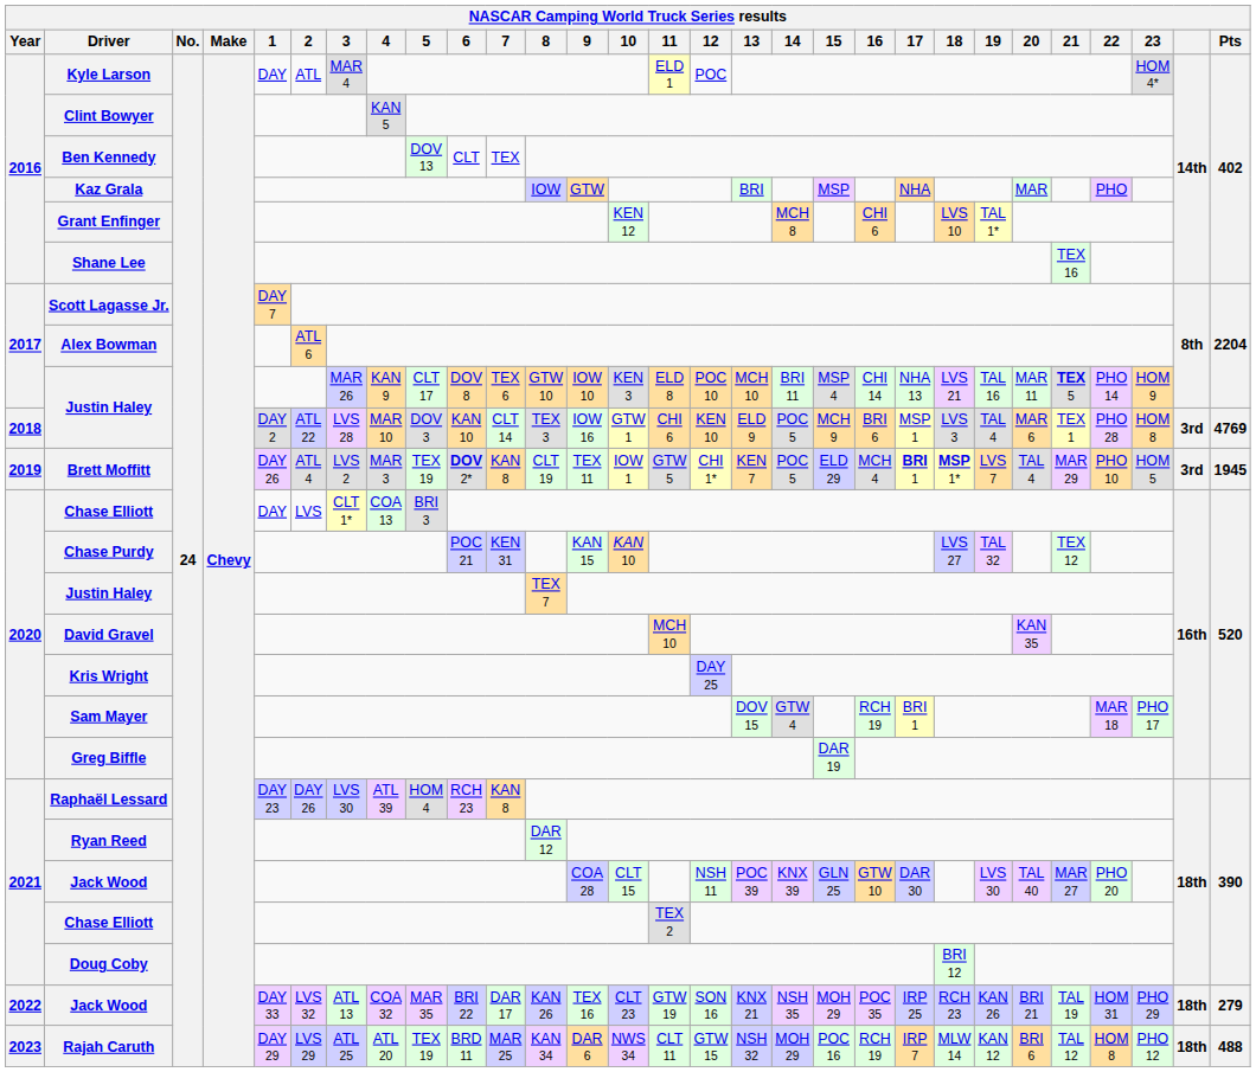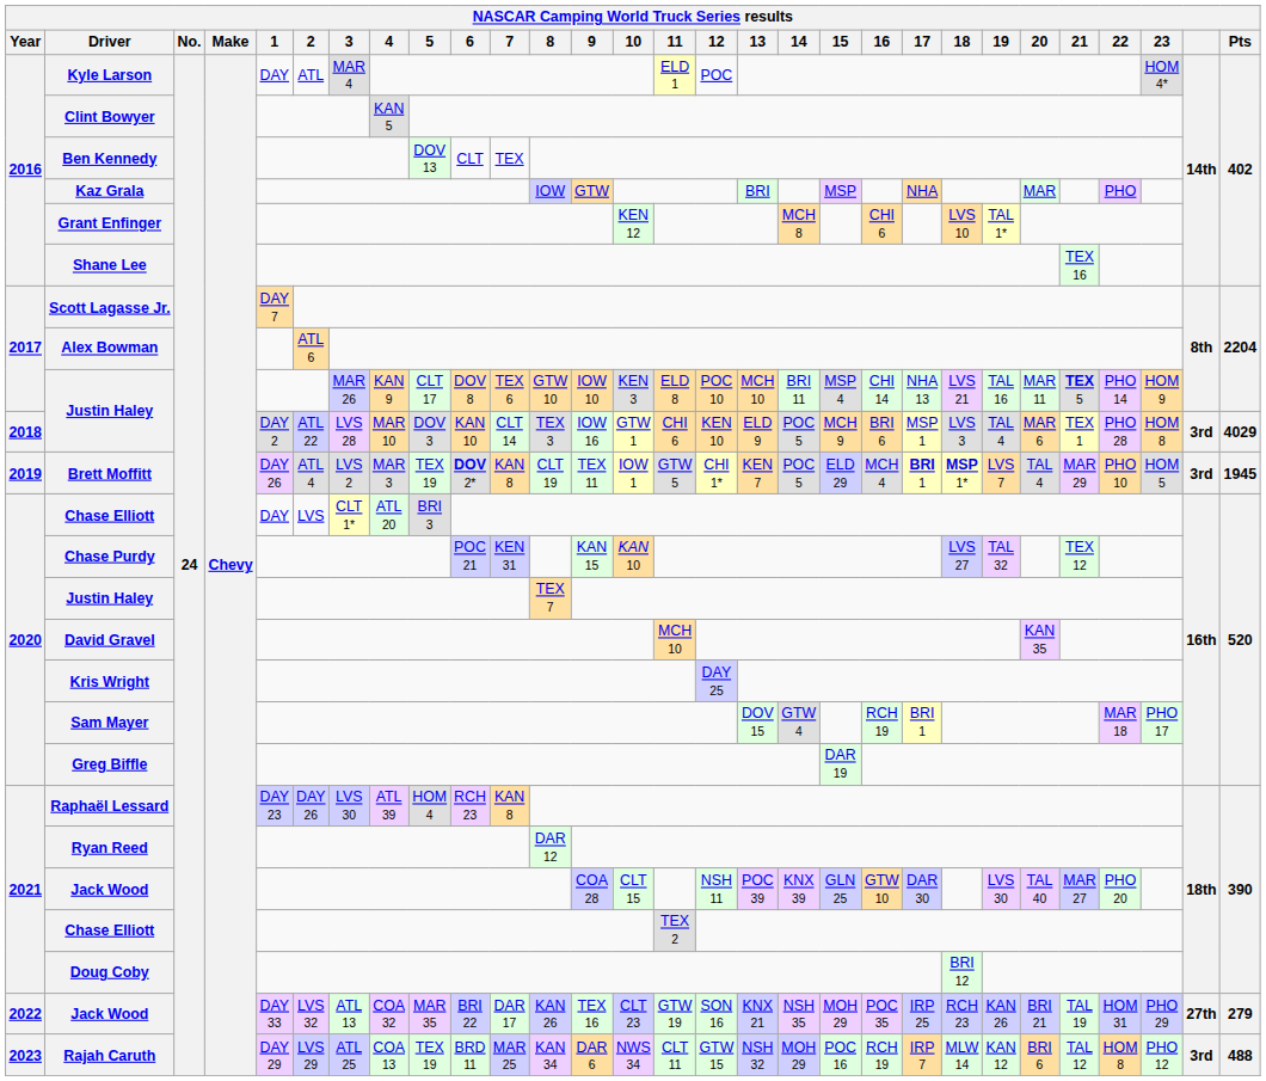2018 / Justin Haley | Pts: 4769 -> 4029
2020 / Chase Elliott | 4: COA 13 -> ATL 20
2022 / Jack Wood | column 28: 18th -> 27th
Rajah Caruth | 4: ATL 20 -> COA 13
Rajah Caruth | column 28: 18th -> 3rd
